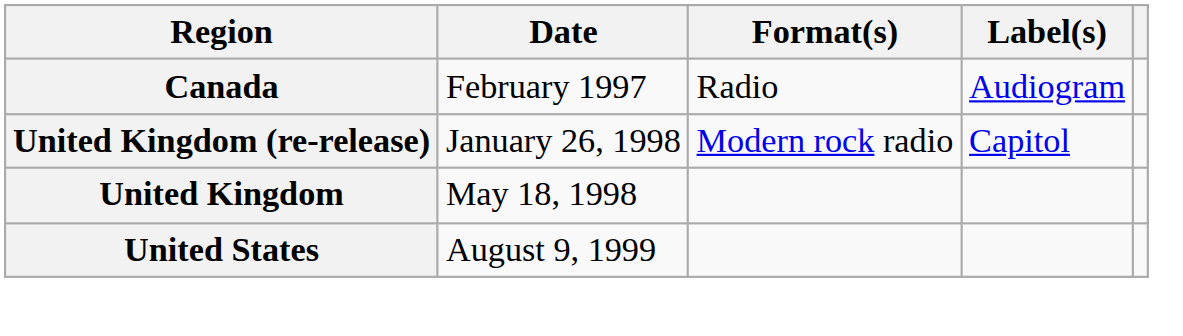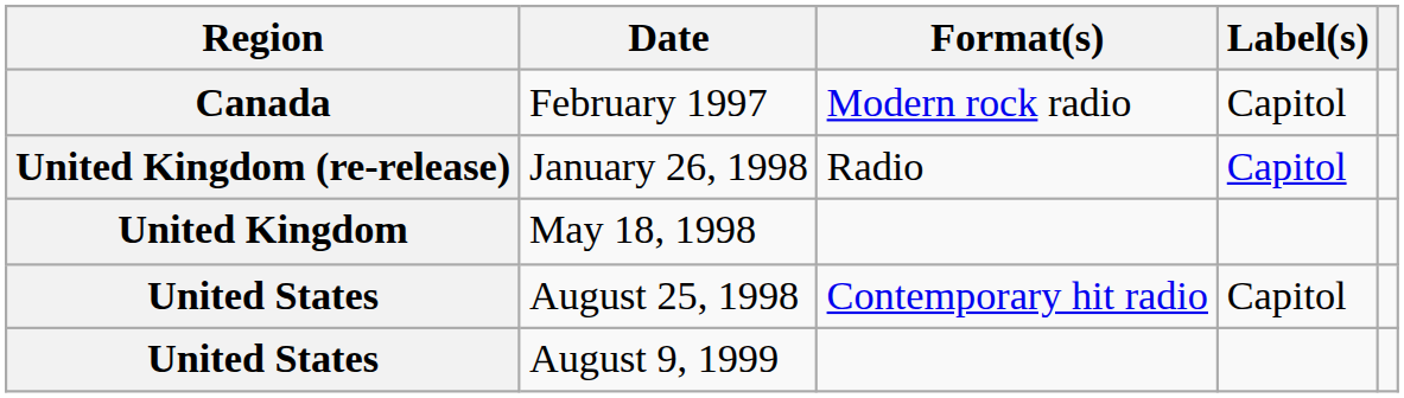February 1997 | Format(s): Radio -> Modern rock radio
February 1997 | Label(s): Audiogram -> Capitol
January 26, 1998 | Format(s): Modern rock radio -> Radio
+ row: United States | August 25, 1998 | Contemporary hit radio | Capitol
